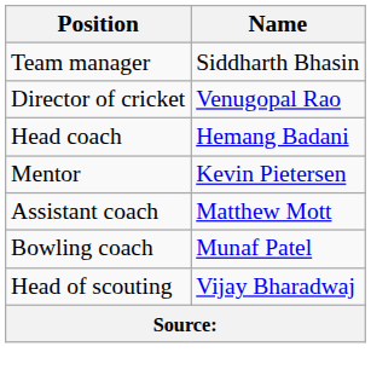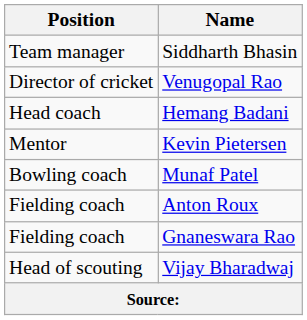- row: Assistant coach | Matthew Mott
+ row: Fielding coach | Anton Roux
+ row: Fielding coach | Gnaneswara Rao
